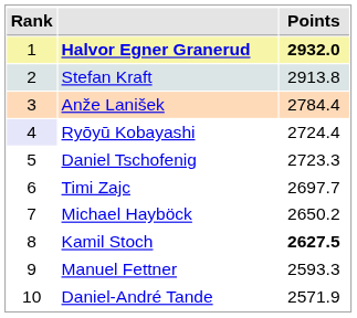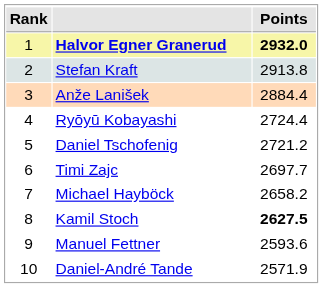Anže Lanišek | Points: 2784.4 -> 2884.4
Ryōyū Kobayashi | Rank: lavender background -> no background
Daniel Tschofenig | Points: 2723.3 -> 2721.2
Michael Hayböck | Points: 2650.2 -> 2658.2
Manuel Fettner | Points: 2593.3 -> 2593.6
